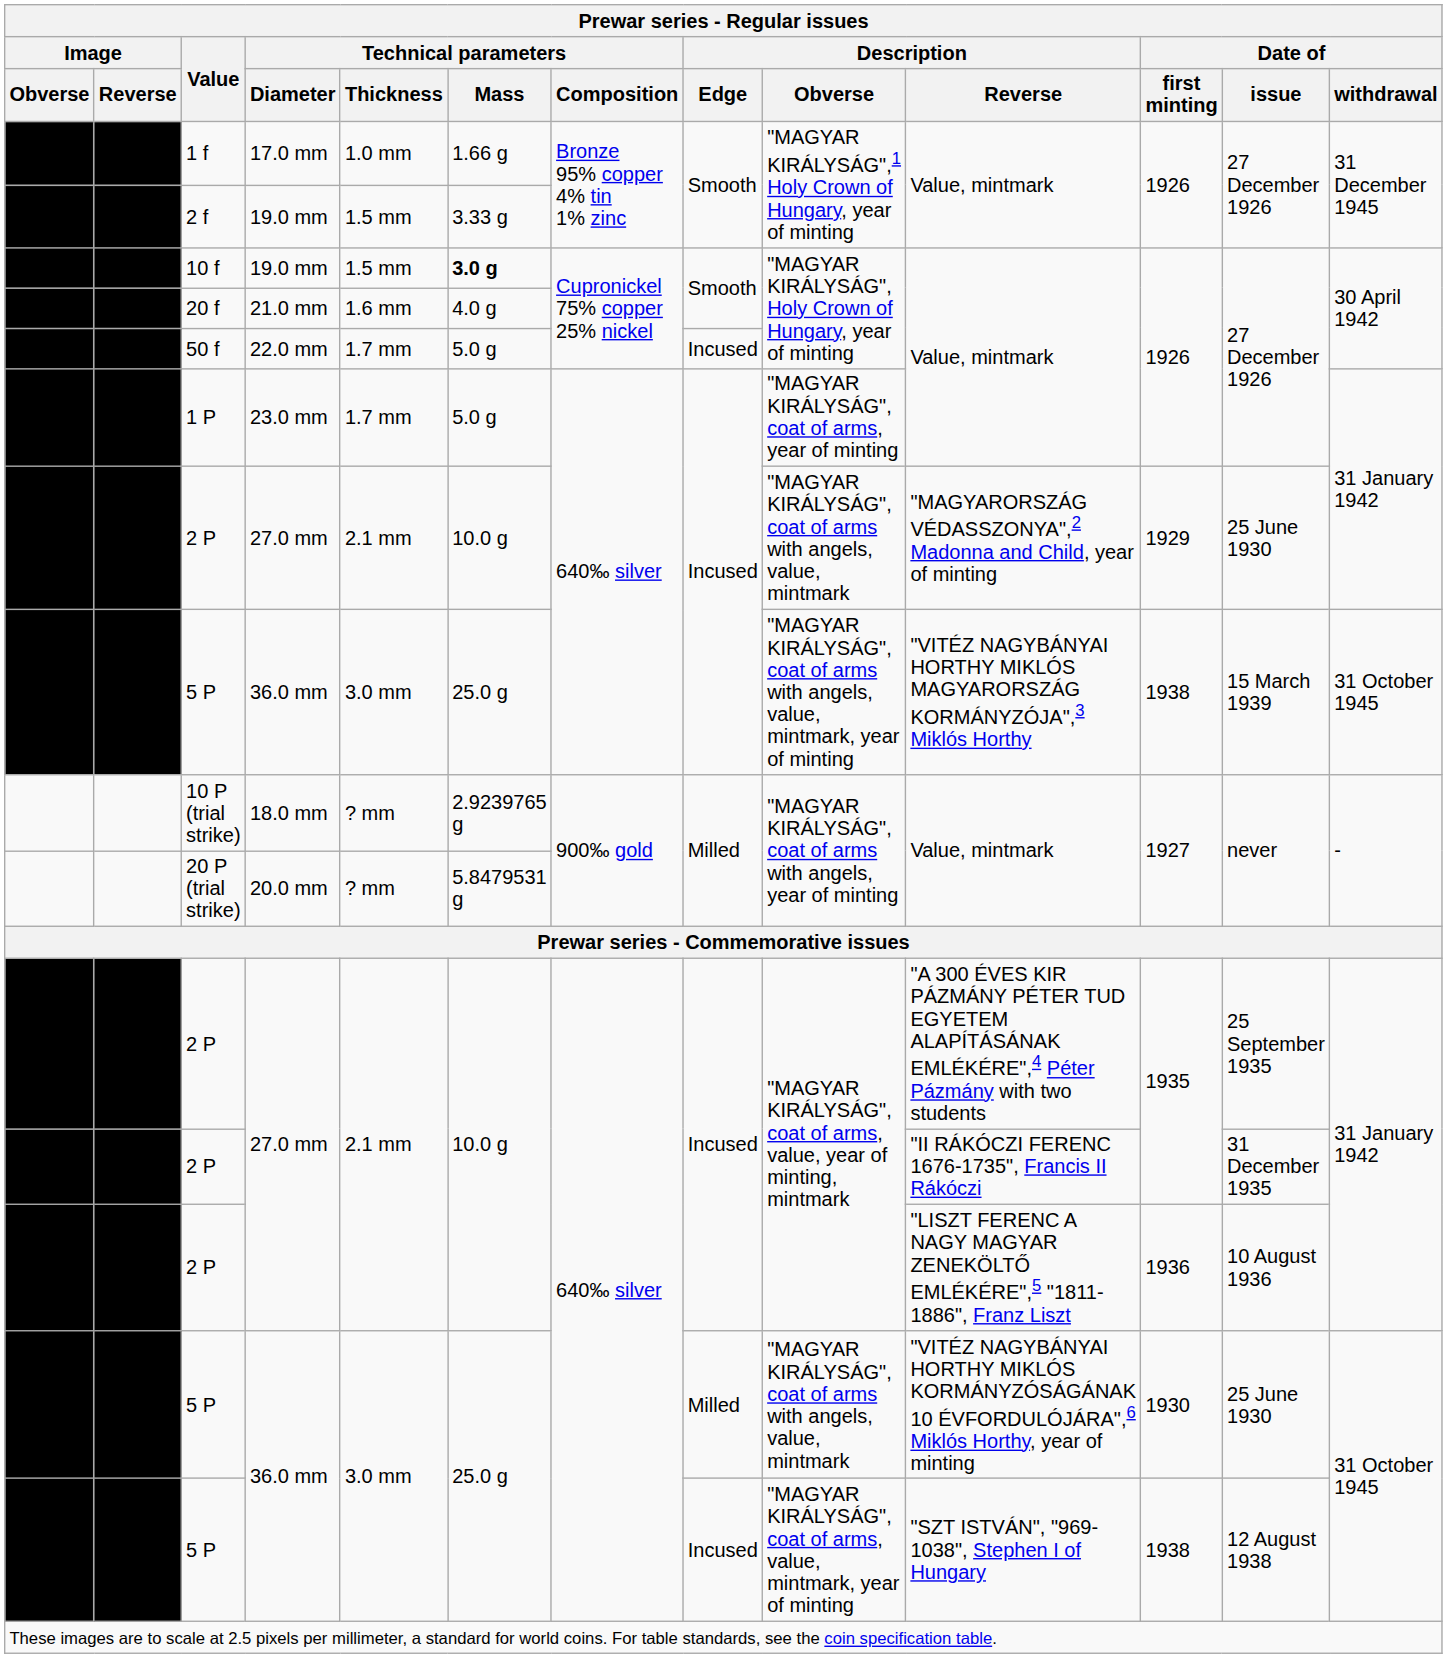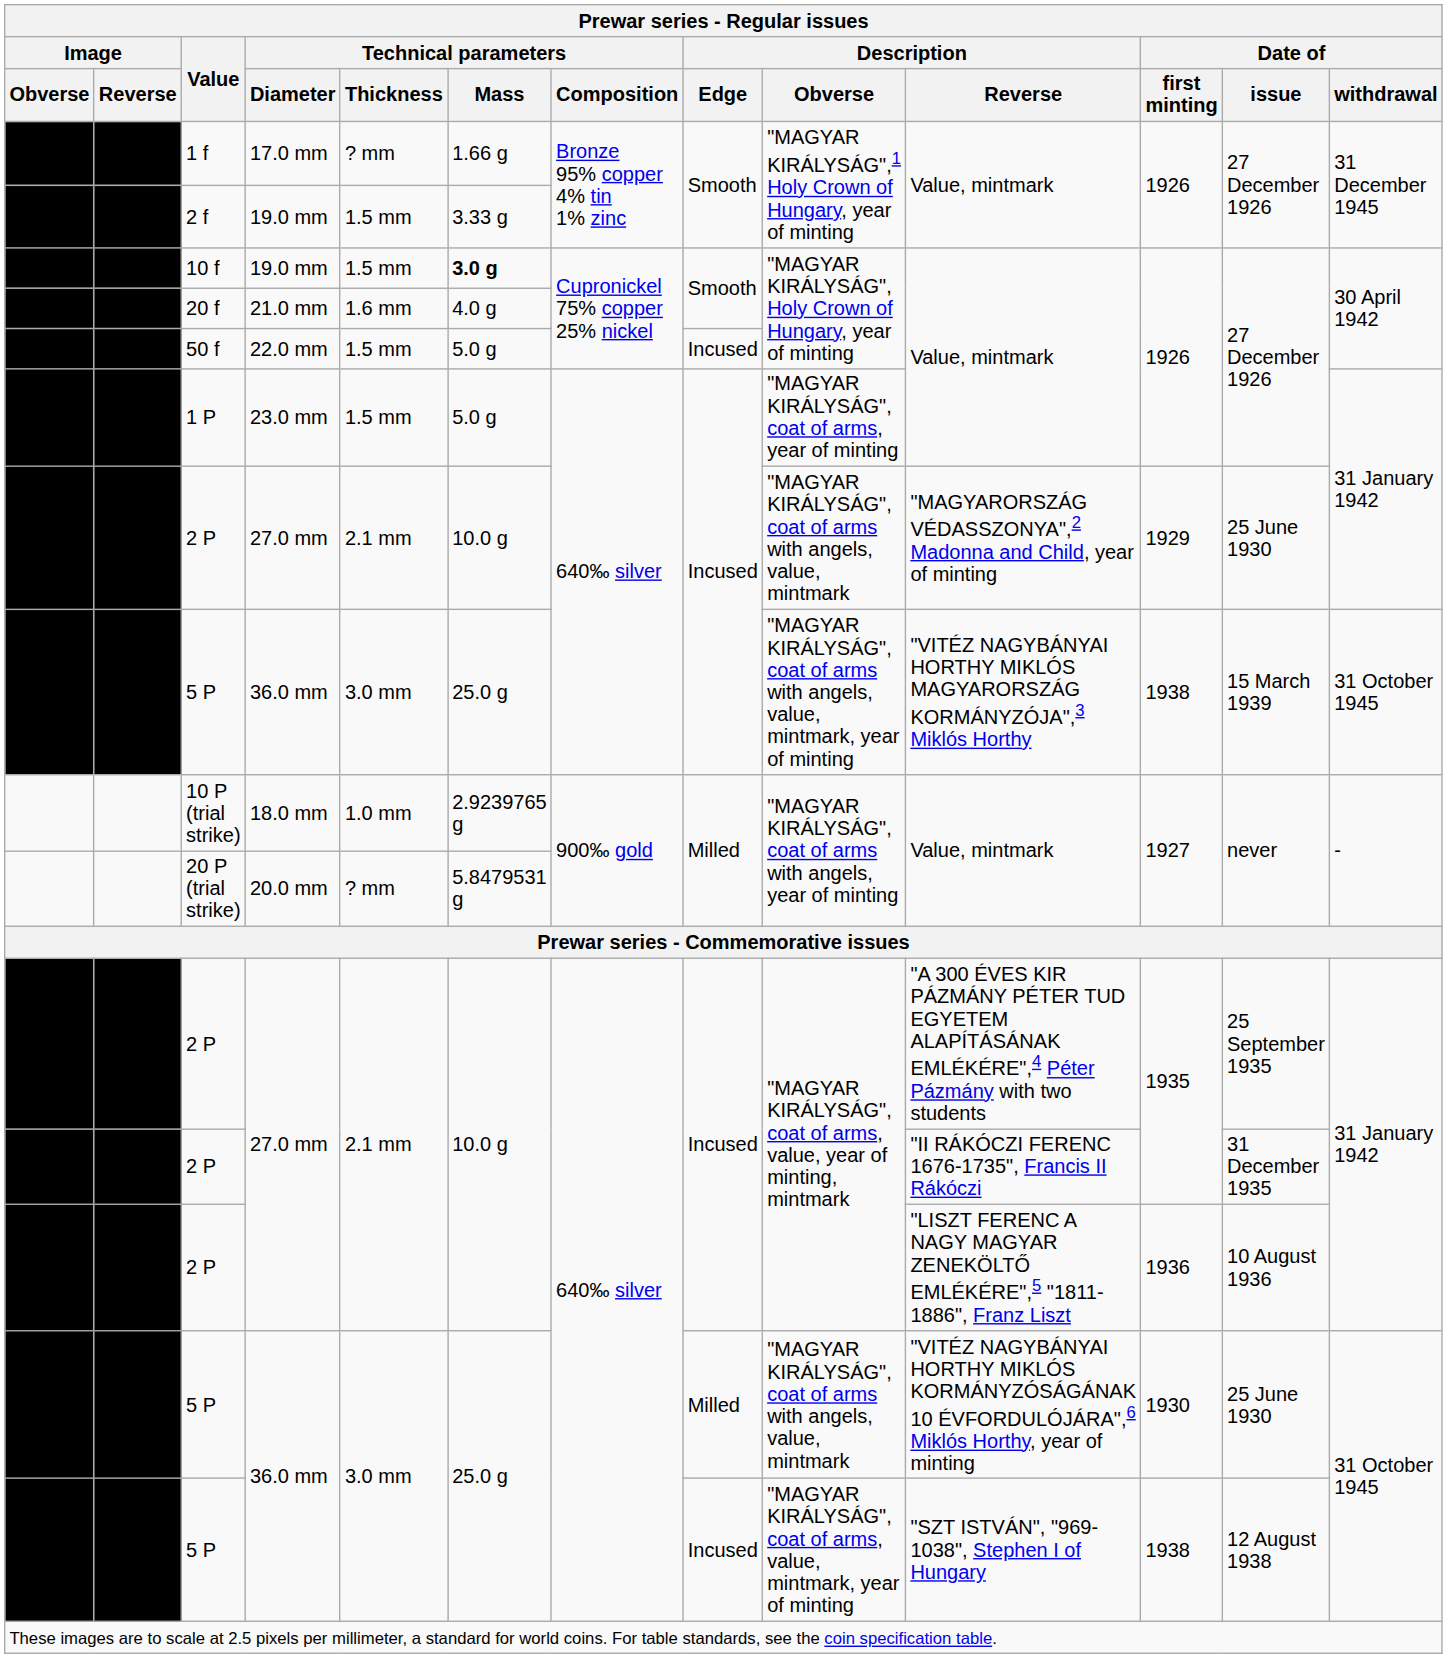1 f | Technical parameters / Thickness: 1.0 mm -> ? mm
50 f | Technical parameters / Thickness: 1.7 mm -> 1.5 mm
1 P | Technical parameters / Thickness: 1.7 mm -> 1.5 mm
10 P (trial strike) | Technical parameters / Thickness: ? mm -> 1.0 mm
